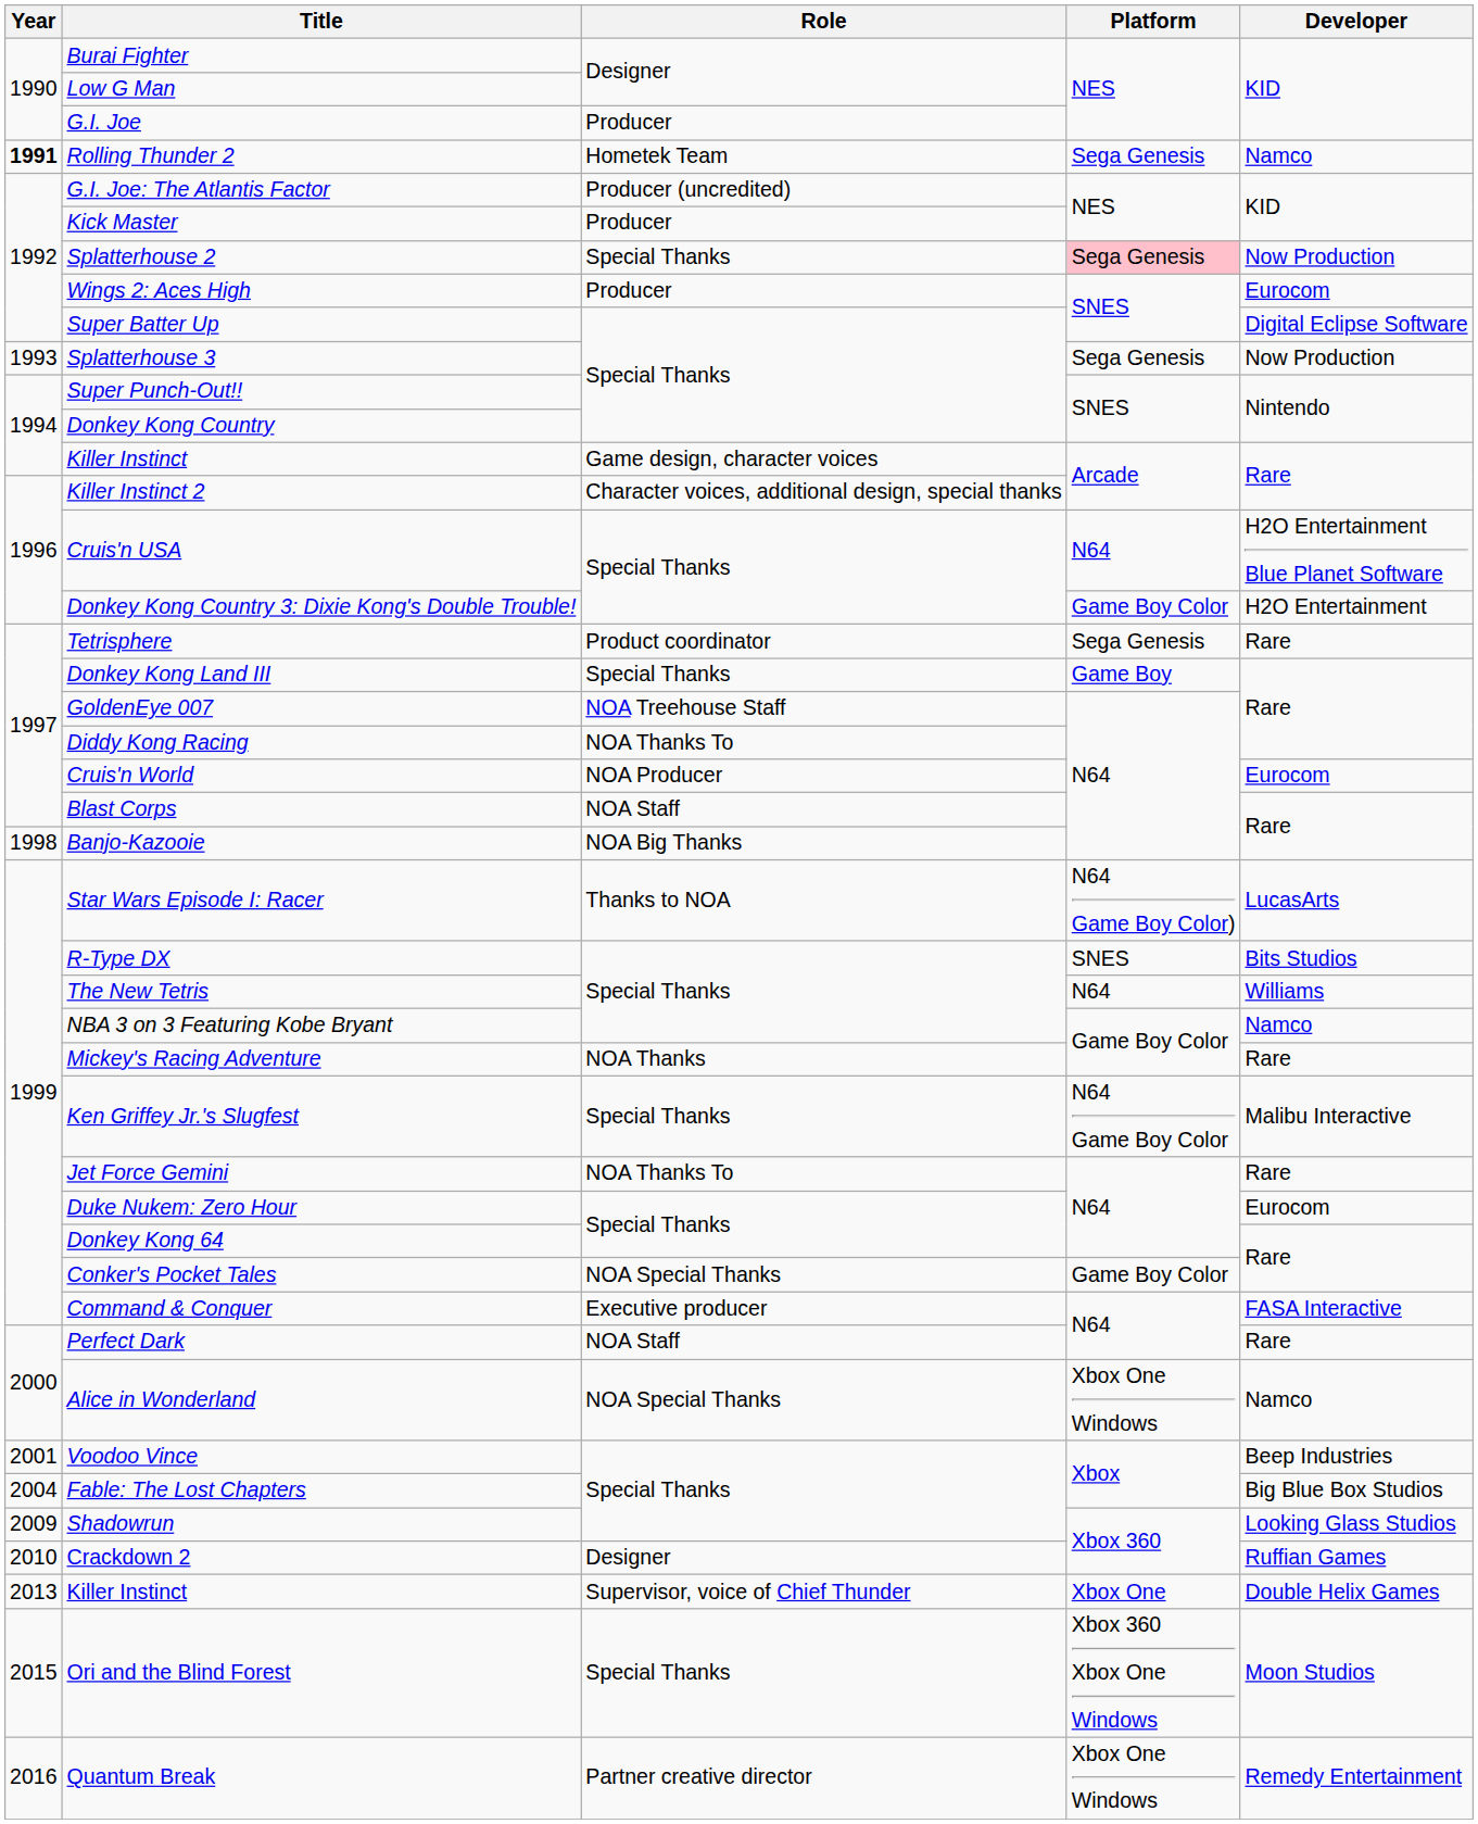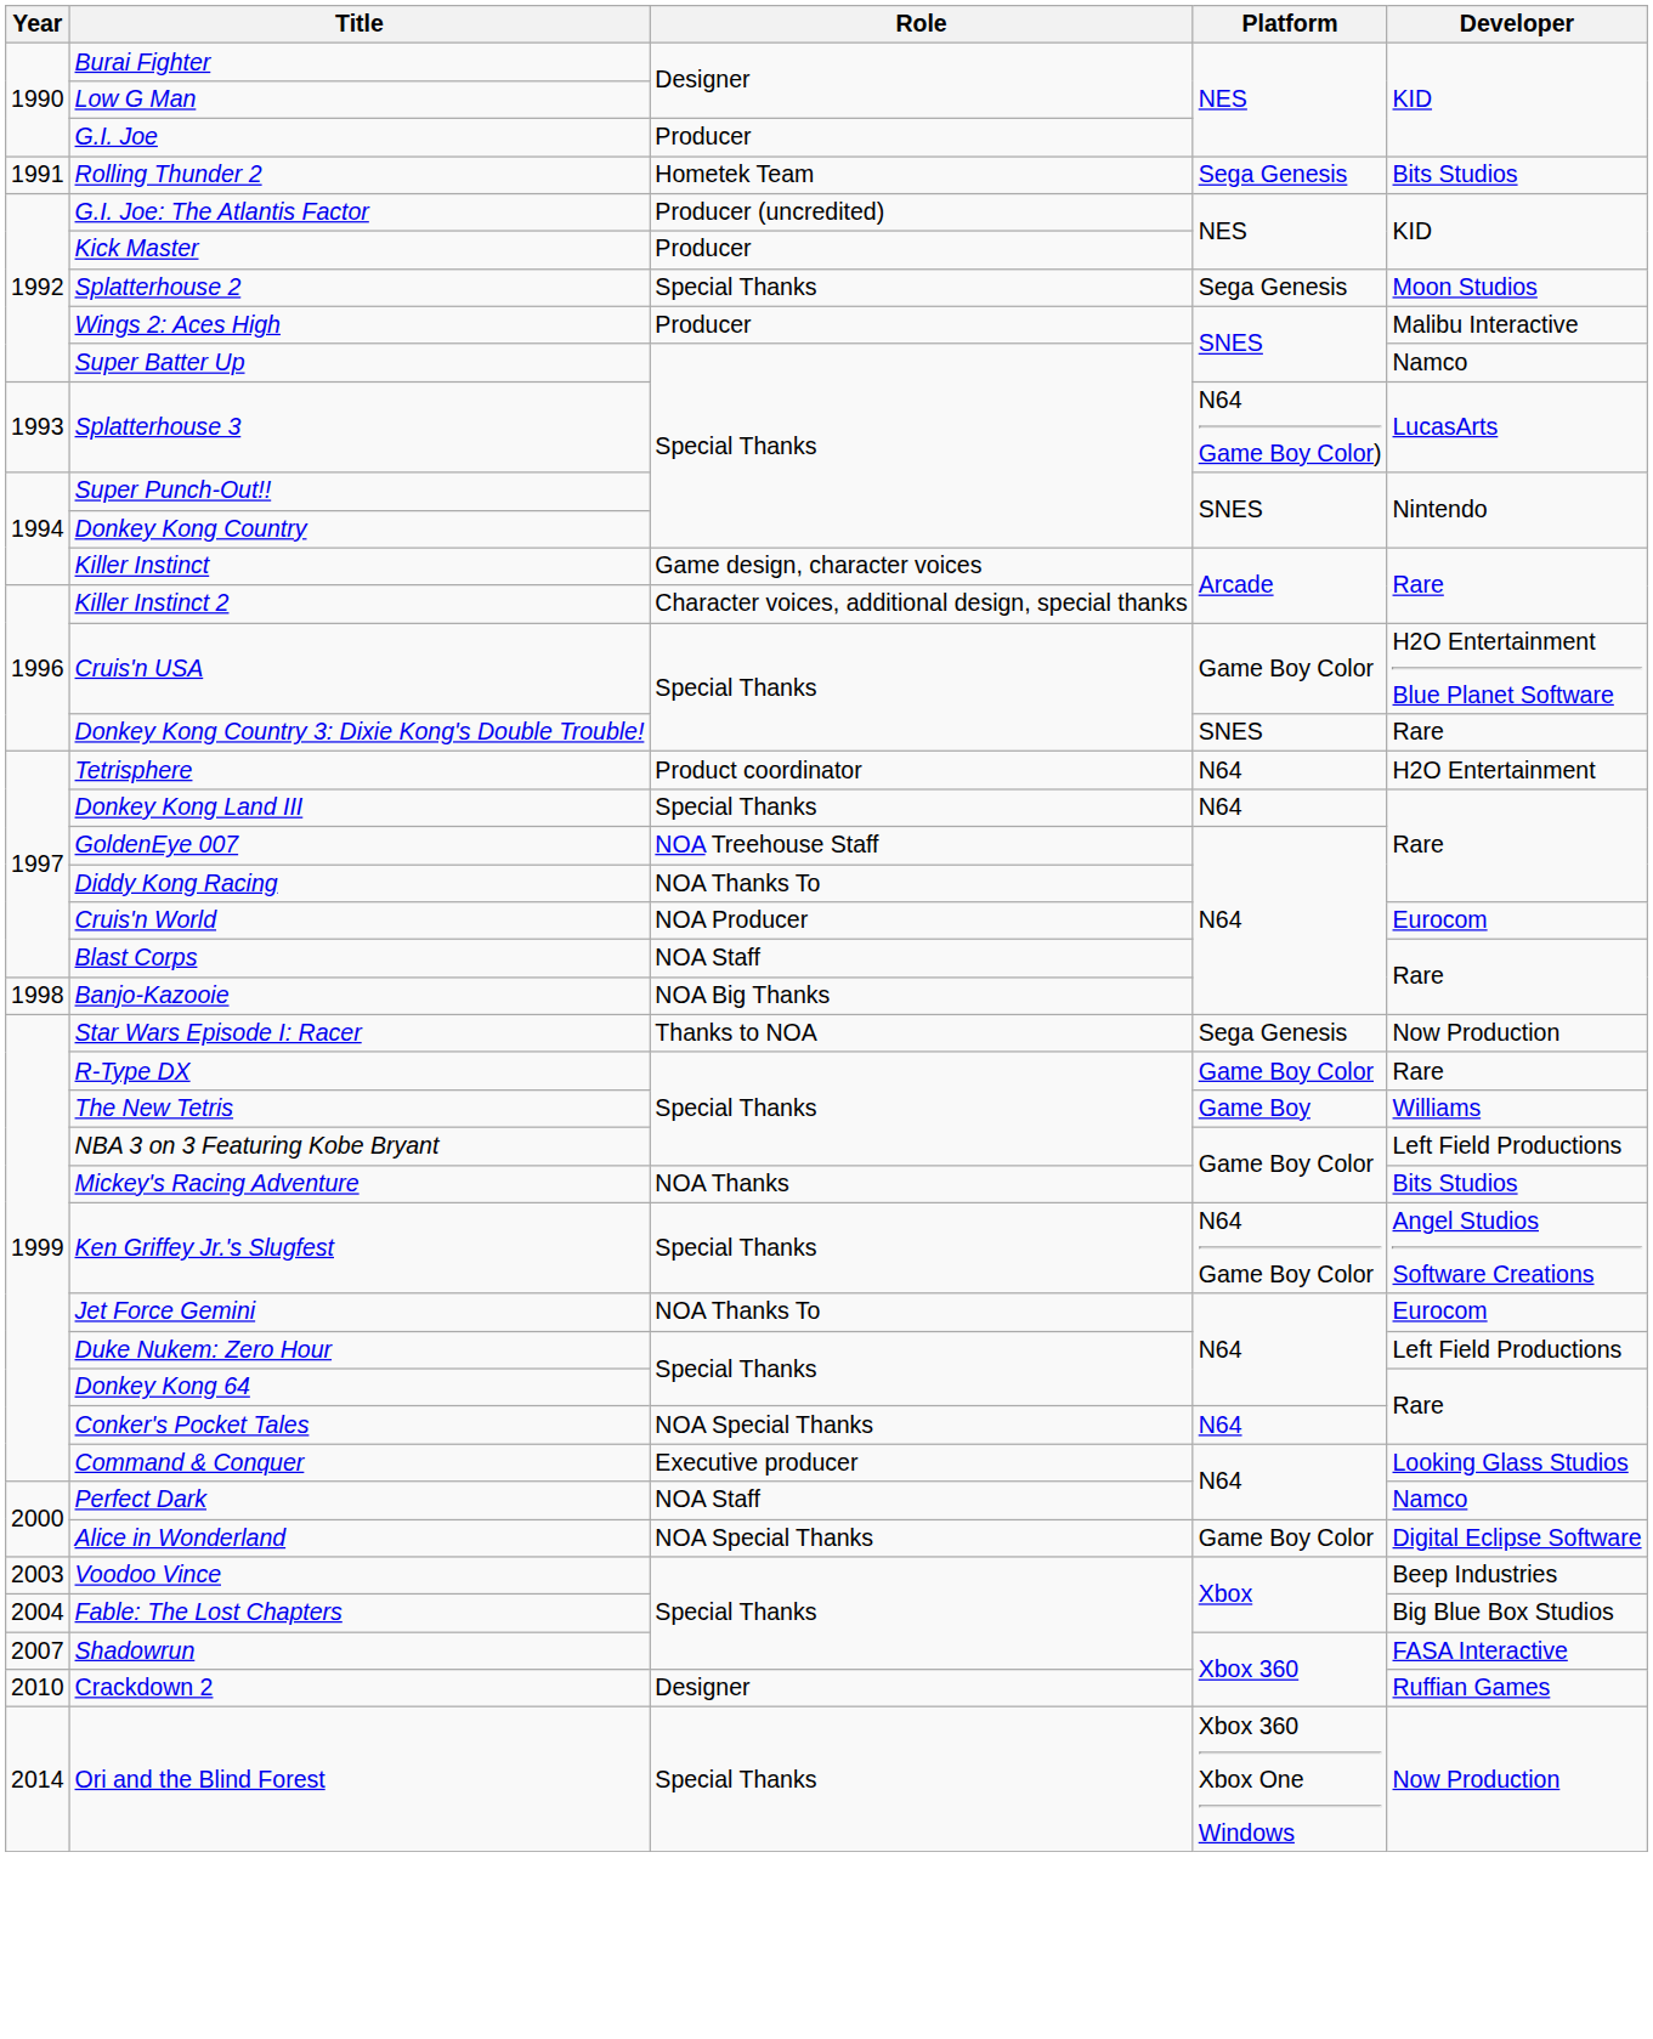Rolling Thunder 2 | Year: bold -> normal
Rolling Thunder 2 | Developer: Namco -> Bits Studios
Splatterhouse 2 | Platform: pink background -> no background
Splatterhouse 2 | Developer: Now Production -> Moon Studios
Wings 2: Aces High | Developer: Eurocom -> Malibu Interactive
Super Batter Up | Developer: Digital Eclipse Software -> Namco
Splatterhouse 3 | Platform: Sega Genesis -> N64 Game Boy Color)
Splatterhouse 3 | Developer: Now Production -> LucasArts
Cruis'n USA | Platform: N64 -> Game Boy Color
Donkey Kong Country 3: Dixie Kong's Double Trouble! | Platform: Game Boy Color -> SNES
Donkey Kong Country 3: Dixie Kong's Double Trouble! | Developer: H2O Entertainment -> Rare
Tetrisphere | Platform: Sega Genesis -> N64
Tetrisphere | Developer: Rare -> H2O Entertainment
Donkey Kong Land III | Platform: Game Boy -> N64
Star Wars Episode I: Racer | Platform: N64 Game Boy Color) -> Sega Genesis
Star Wars Episode I: Racer | Developer: LucasArts -> Now Production
R-Type DX | Platform: SNES -> Game Boy Color
R-Type DX | Developer: Bits Studios -> Rare
The New Tetris | Platform: N64 -> Game Boy
NBA 3 on 3 Featuring Kobe Bryant | Developer: Namco -> Left Field Productions
Mickey's Racing Adventure | Developer: Rare -> Bits Studios
Ken Griffey Jr.'s Slugfest | Developer: Malibu Interactive -> Angel Studios Software Creations
Jet Force Gemini | Developer: Rare -> Eurocom
Duke Nukem: Zero Hour | Developer: Eurocom -> Left Field Productions
Conker's Pocket Tales | Platform: Game Boy Color -> N64
Command & Conquer | Developer: FASA Interactive -> Looking Glass Studios
Perfect Dark | Developer: Rare -> Namco
Alice in Wonderland | Platform: Xbox One Windows -> Game Boy Color
Alice in Wonderland | Developer: Namco -> Digital Eclipse Software
Voodoo Vince | Year: 2001 -> 2003
Shadowrun | Year: 2009 -> 2007
Shadowrun | Developer: Looking Glass Studios -> FASA Interactive
- row: 2013 | Killer Instinct | Supervisor, voice of Chief Thunder | Xbox One | Double Helix Games
Ori and the Blind Forest | Year: 2015 -> 2014
Ori and the Blind Forest | Developer: Moon Studios -> Now Production
- row: 2016 | Quantum Break | Partner creative director | Xbox One Windows | Remedy Entertainment
